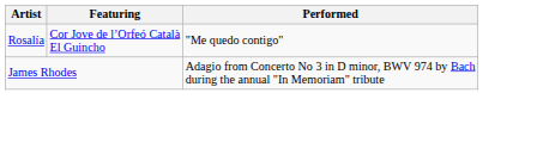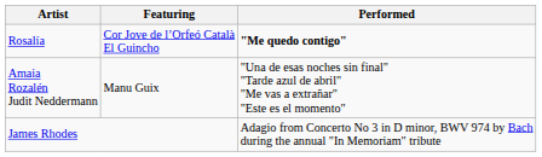Rosalía | Performed: normal -> bold
+ row: Amaia Rozalén Judit Neddermann | Manu Guix | "Una de esas noches sin final" "Tarde azul de abril" "Me vas a extrañar" "Este es el momento"
